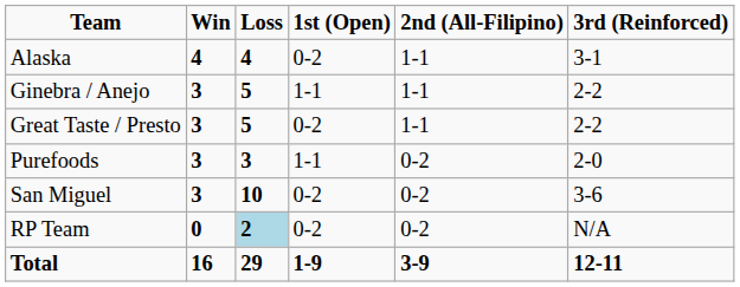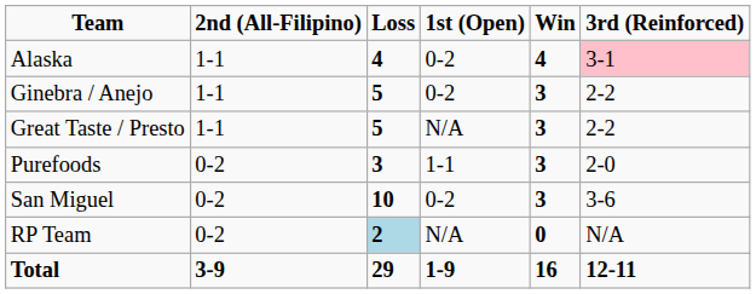columns swapped: Win <-> 2nd (All-Filipino)
Alaska | 3rd (Reinforced): no background -> pink background
Ginebra / Anejo | 1st (Open): 1-1 -> 0-2
Great Taste / Presto | 1st (Open): 0-2 -> N/A
RP Team | 1st (Open): 0-2 -> N/A
